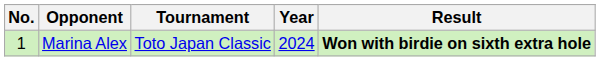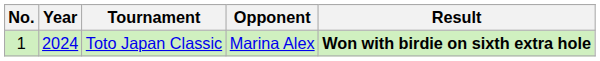columns swapped: Year <-> Opponent
